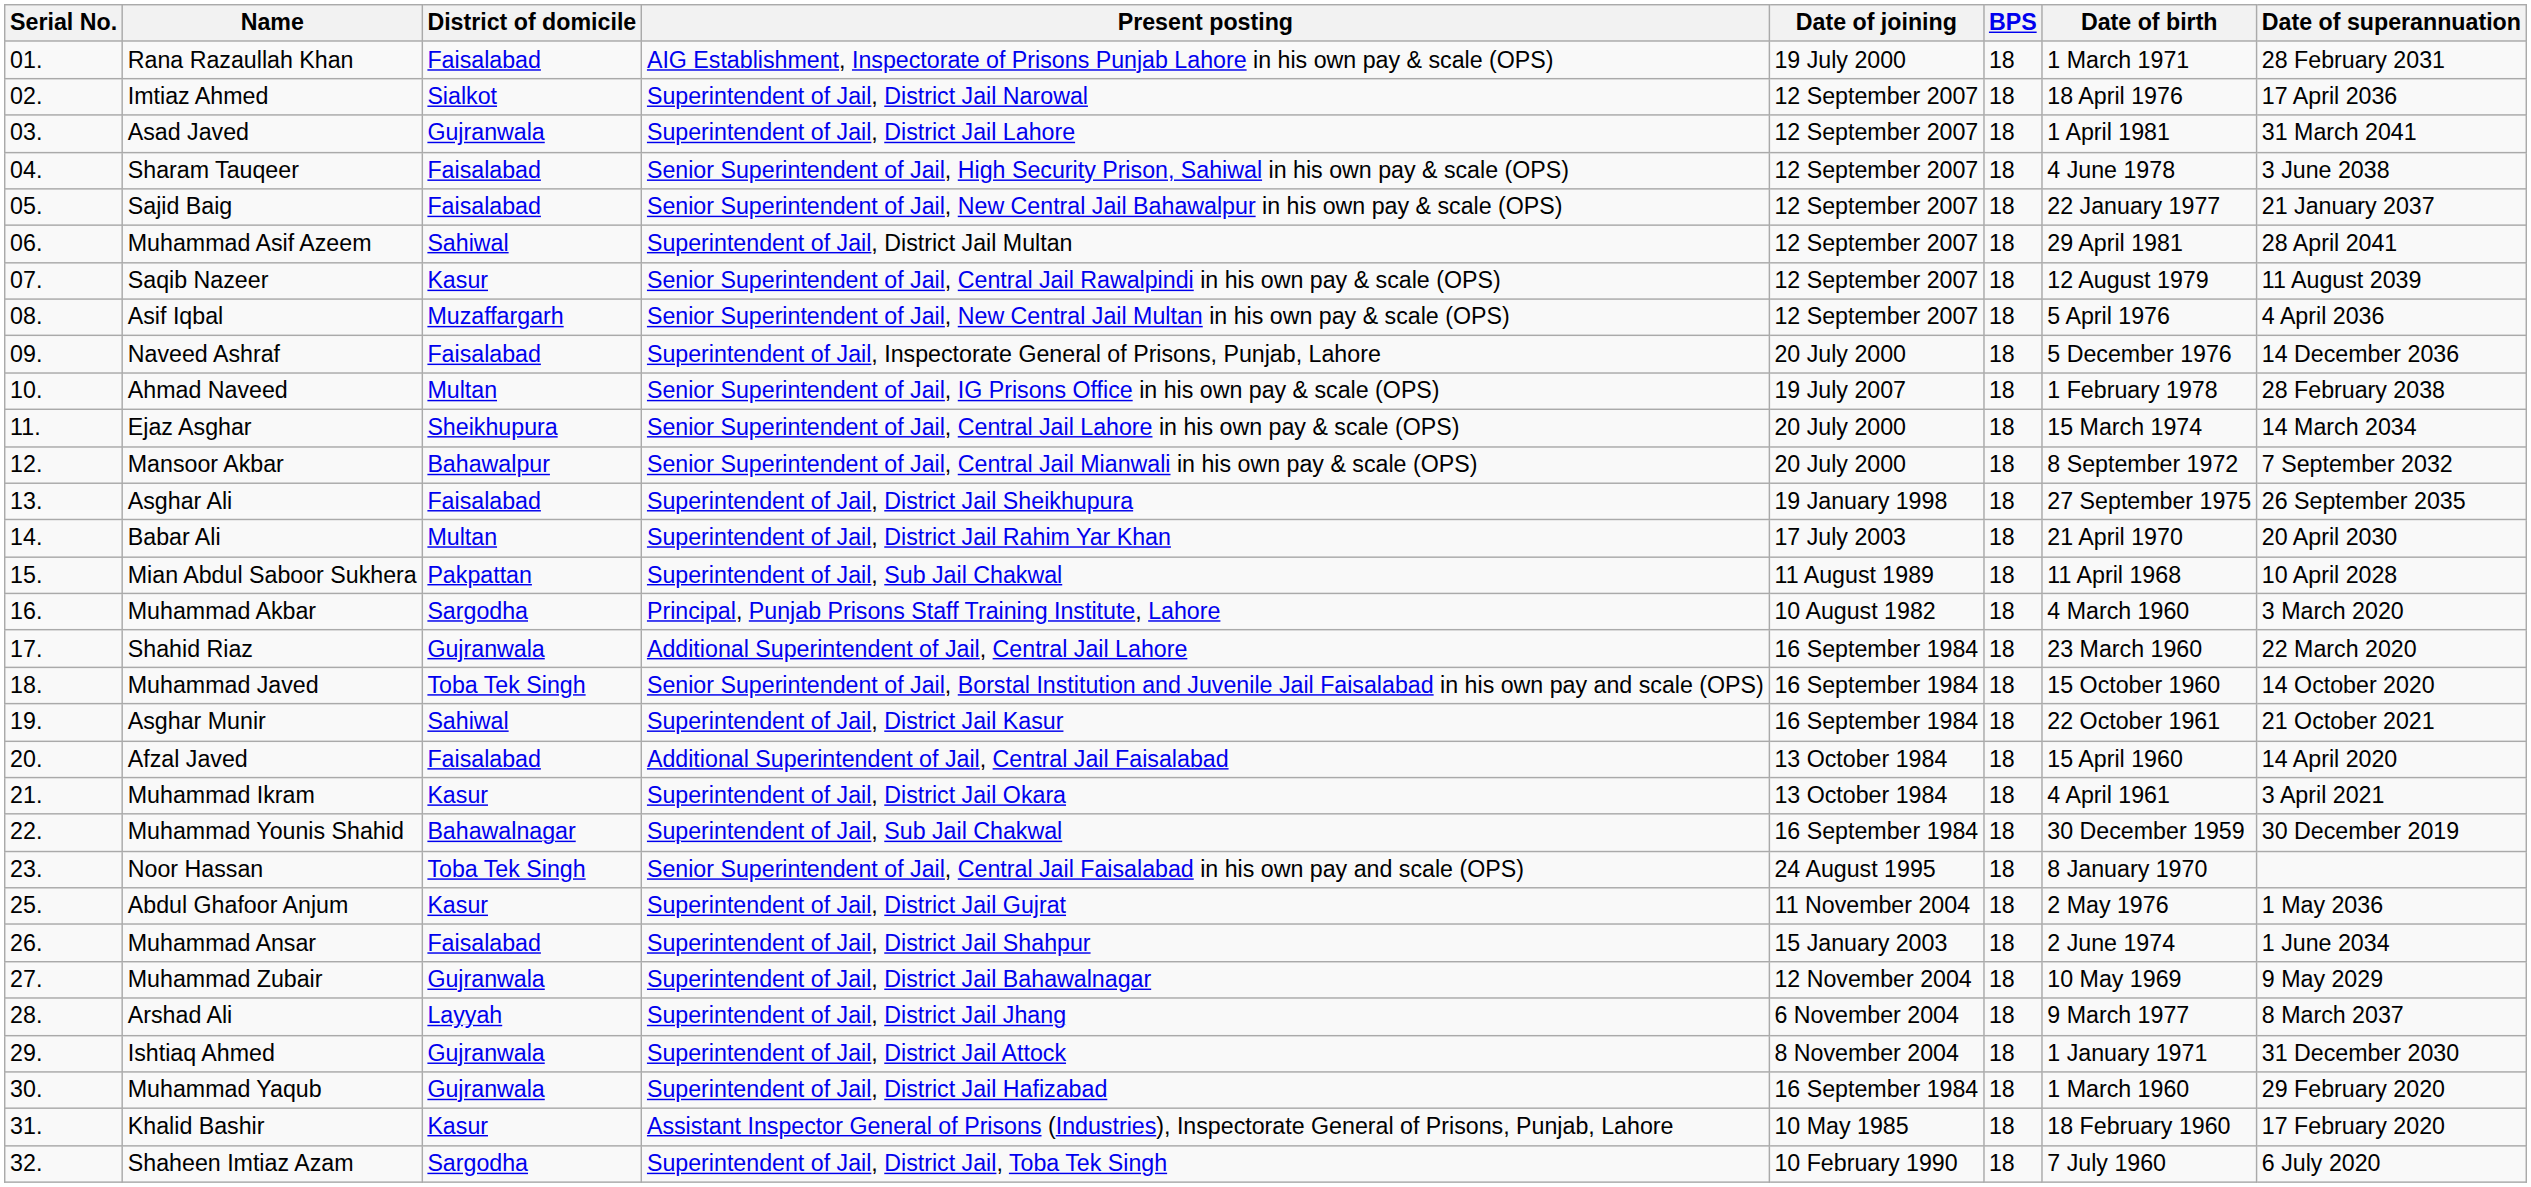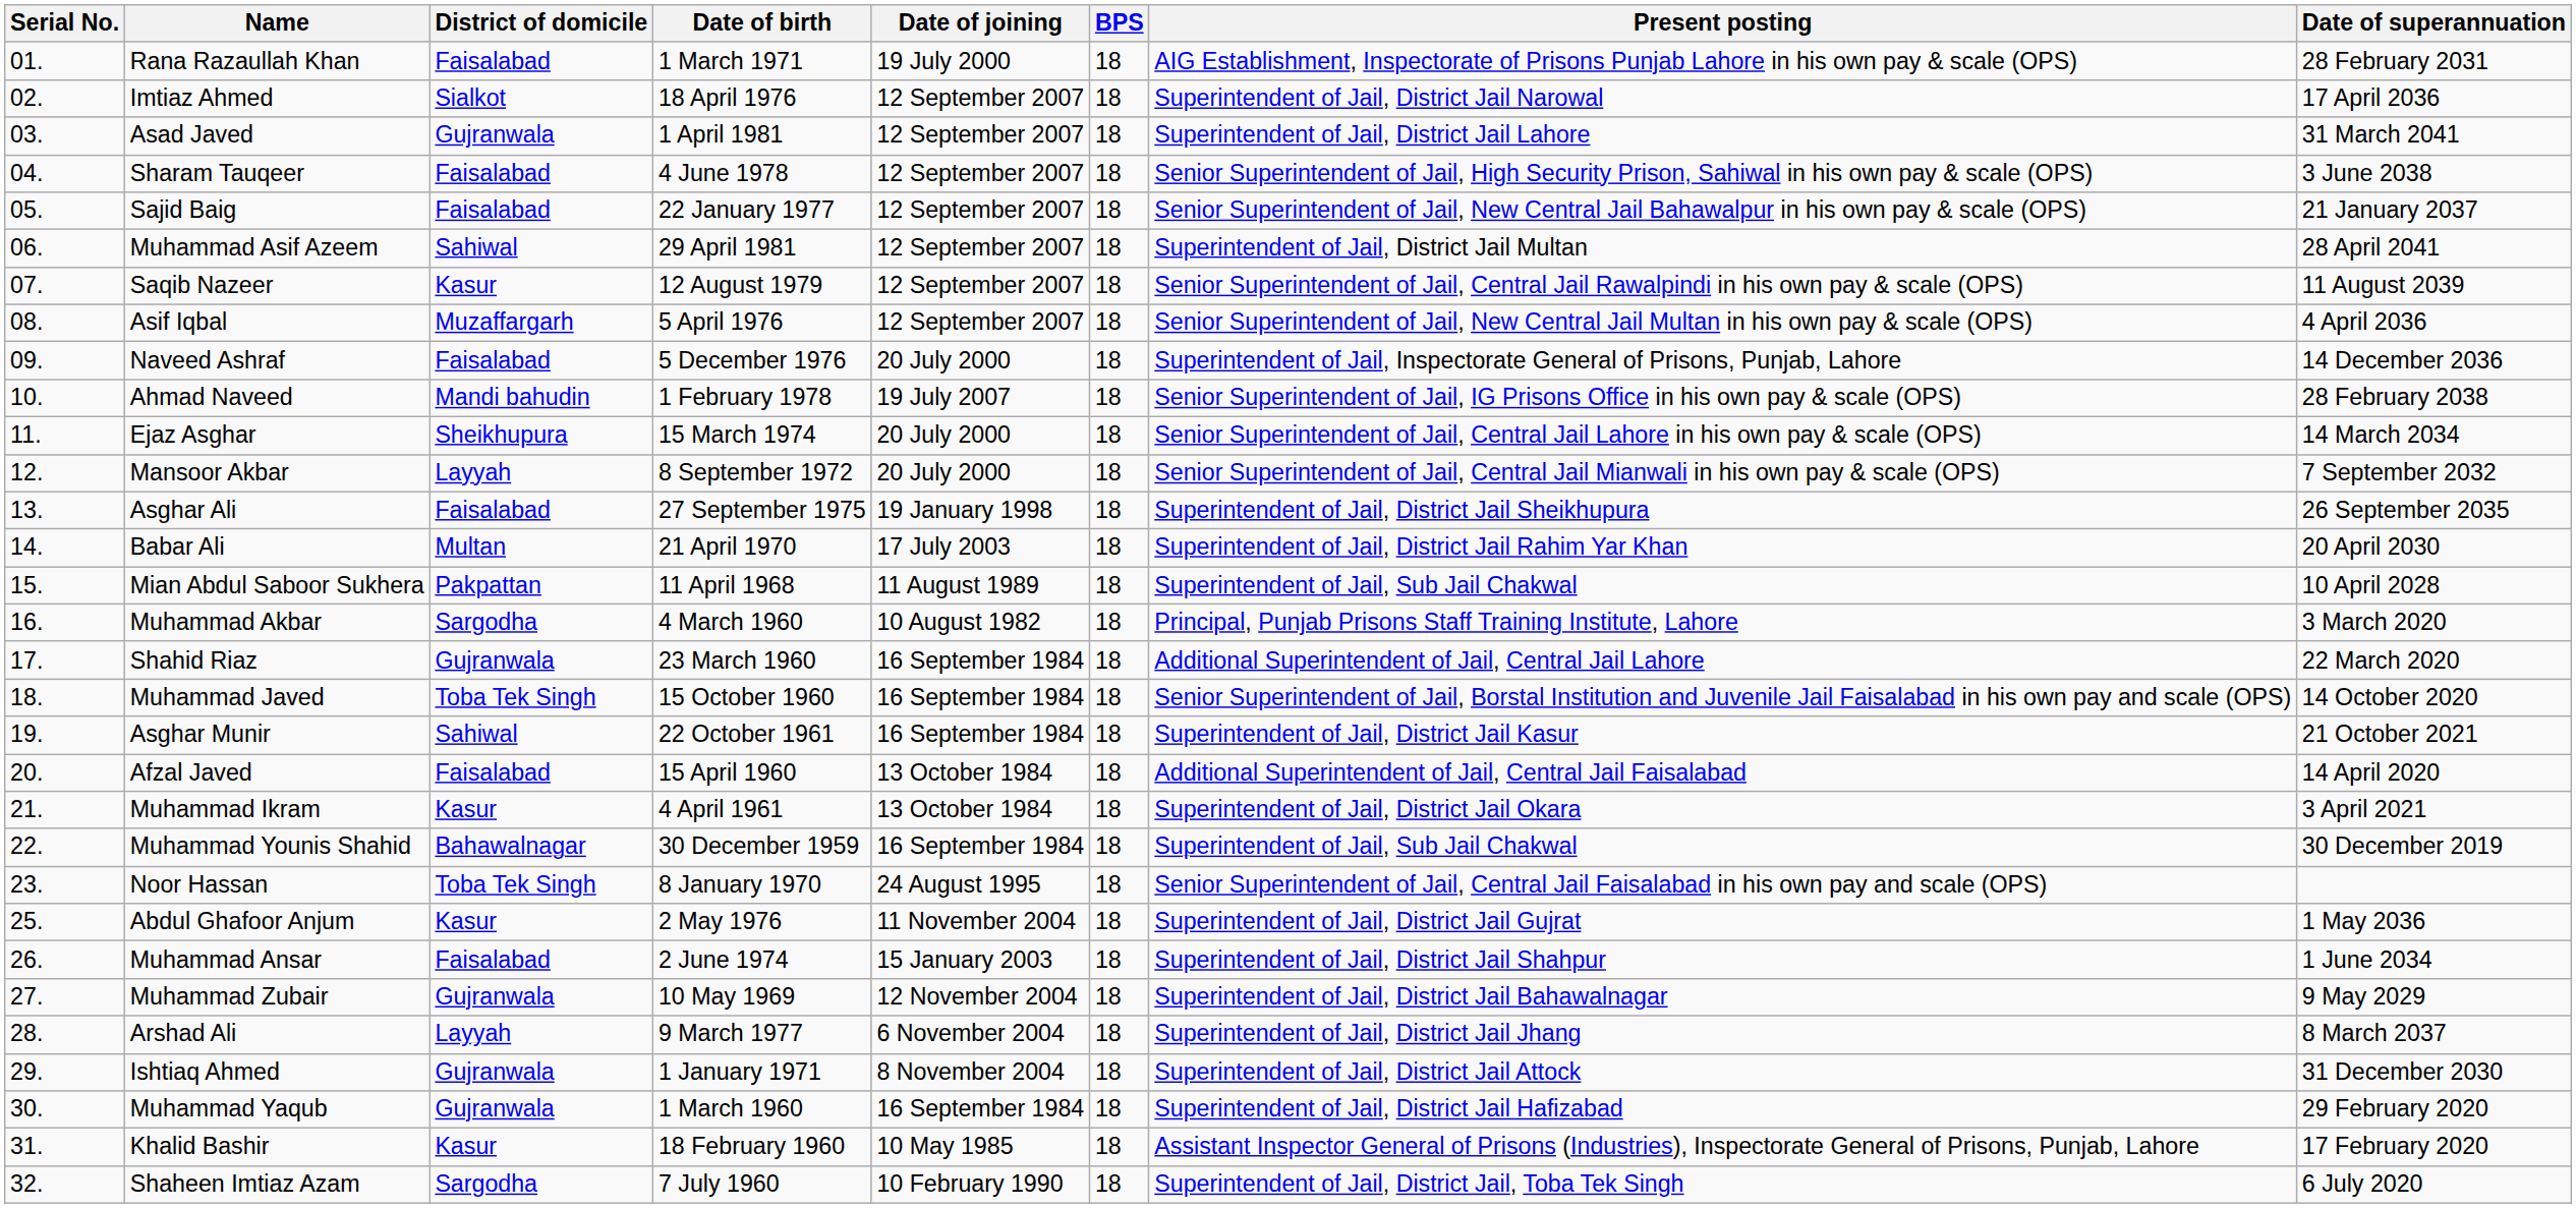columns swapped: Date of birth <-> Present posting
Ahmad Naveed | District of domicile: Multan -> Mandi bahudin
Mansoor Akbar | District of domicile: Bahawalpur -> Layyah
